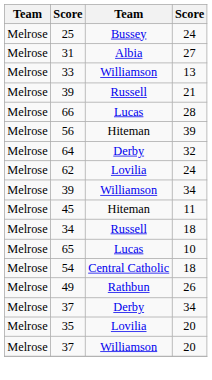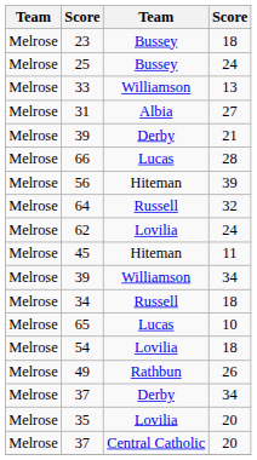+ row: Melrose | 23 | Bussey | 18
rows swapped: 31 <-> 33
39 / 21 | column 3: Russell -> Derby
64 | column 3: Derby -> Russell
rows swapped: 45 <-> 39 / 34
54 | column 3: Central Catholic -> Lovilia
37 / 20 | column 3: Williamson -> Central Catholic
